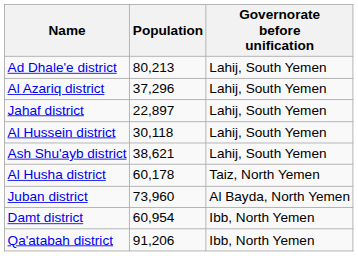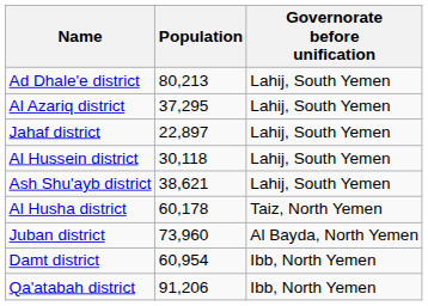Al Azariq district | Population: 37,296 -> 37,295
